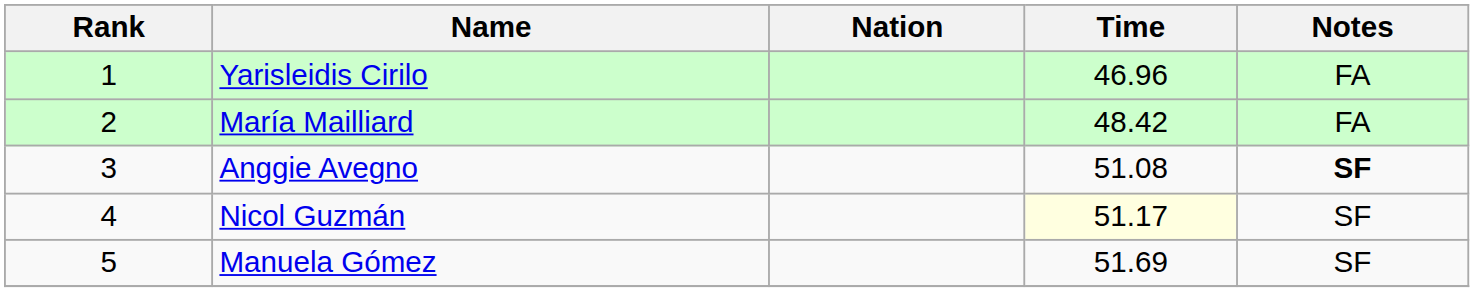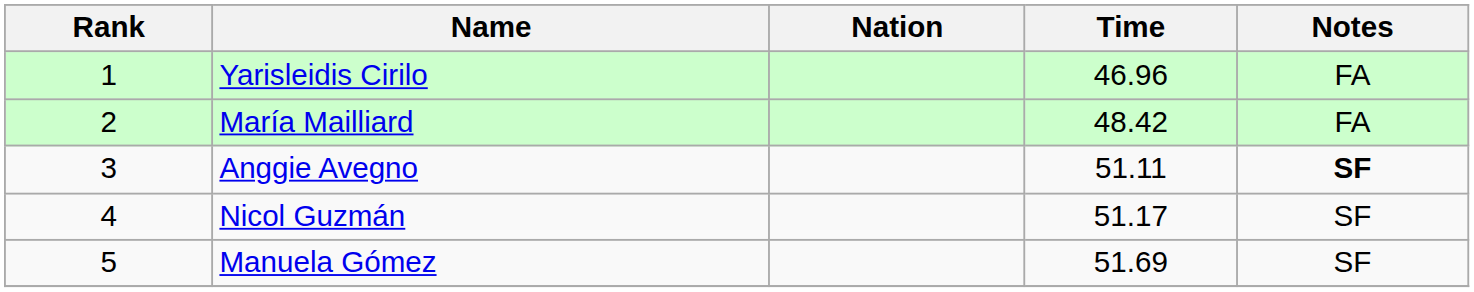Anggie Avegno | Time: 51.08 -> 51.11
Nicol Guzmán | Time: lightyellow background -> no background
